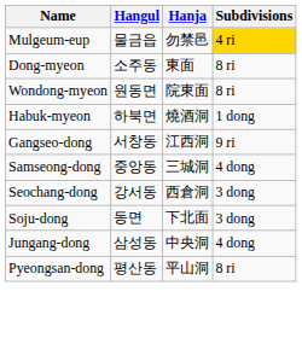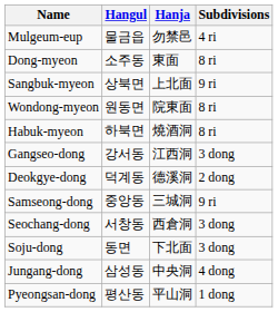Mulgeum-eup | Subdivisions: gold background -> no background
+ row: Sangbuk-myeon | 상북면 | 上北面 | 9 ri
Habuk-myeon | Subdivisions: 1 dong -> 8 ri
Gangseo-dong | Hangul: 서창동 -> 강서동
Gangseo-dong | Subdivisions: 9 ri -> 3 dong
+ row: Deokgye-dong | 덕계동 | 德溪洞 | 2 dong
Samseong-dong | Subdivisions: 4 dong -> 9 ri
Seochang-dong | Hangul: 강서동 -> 서창동
Pyeongsan-dong | Subdivisions: 8 ri -> 1 dong
